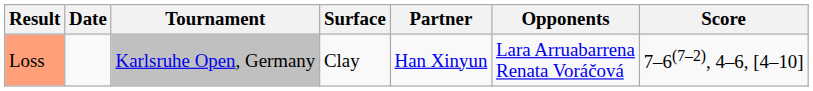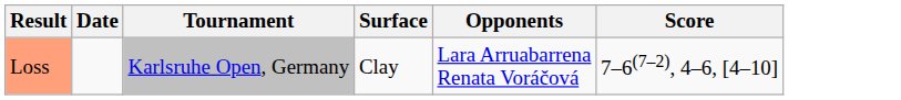- column: Partner | Han Xinyun
